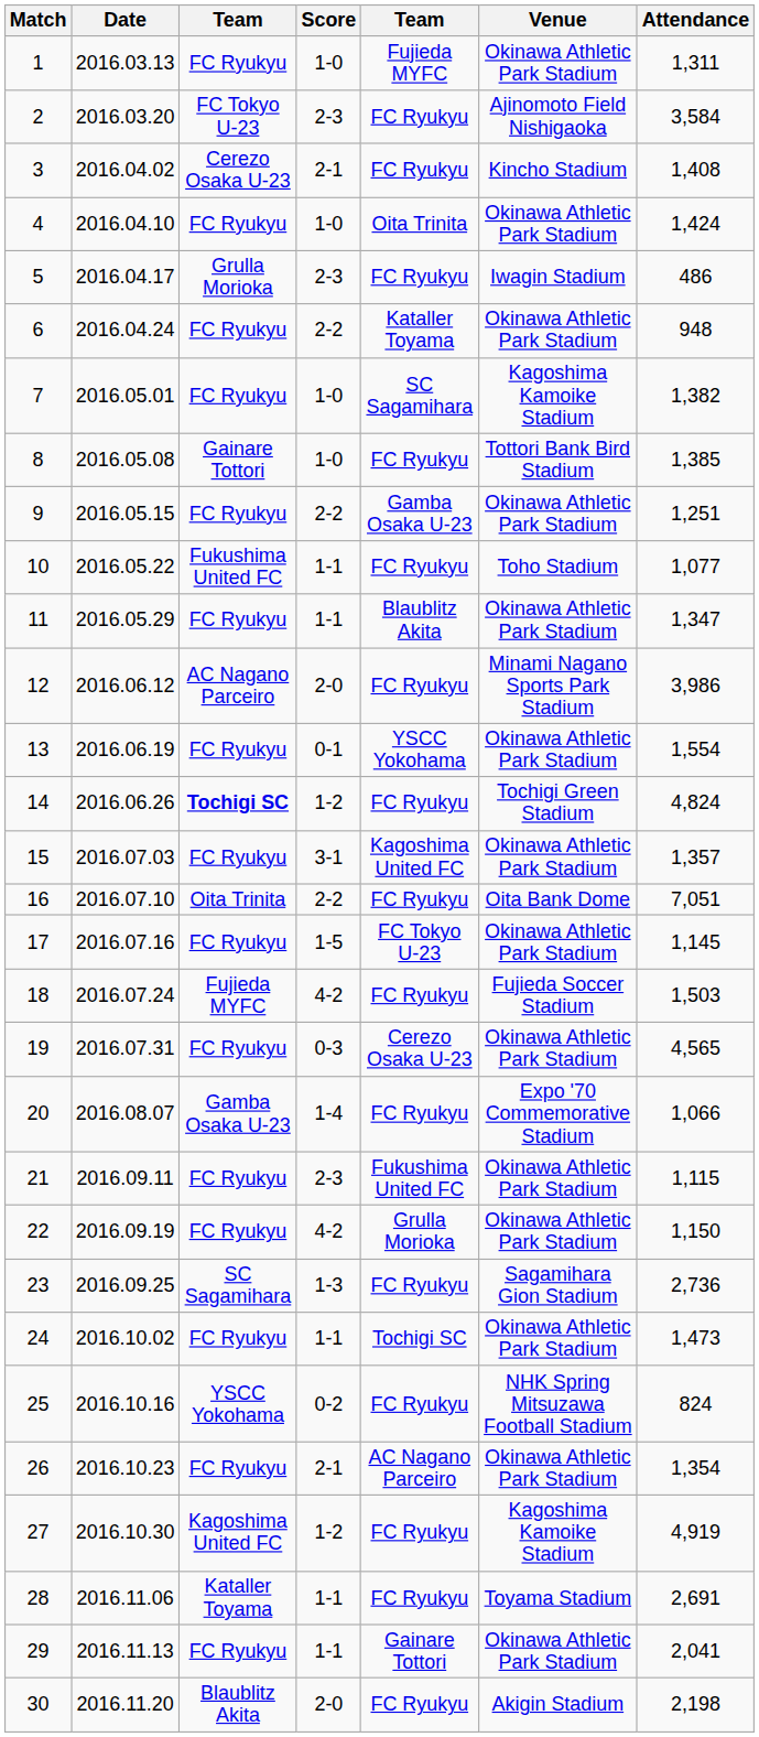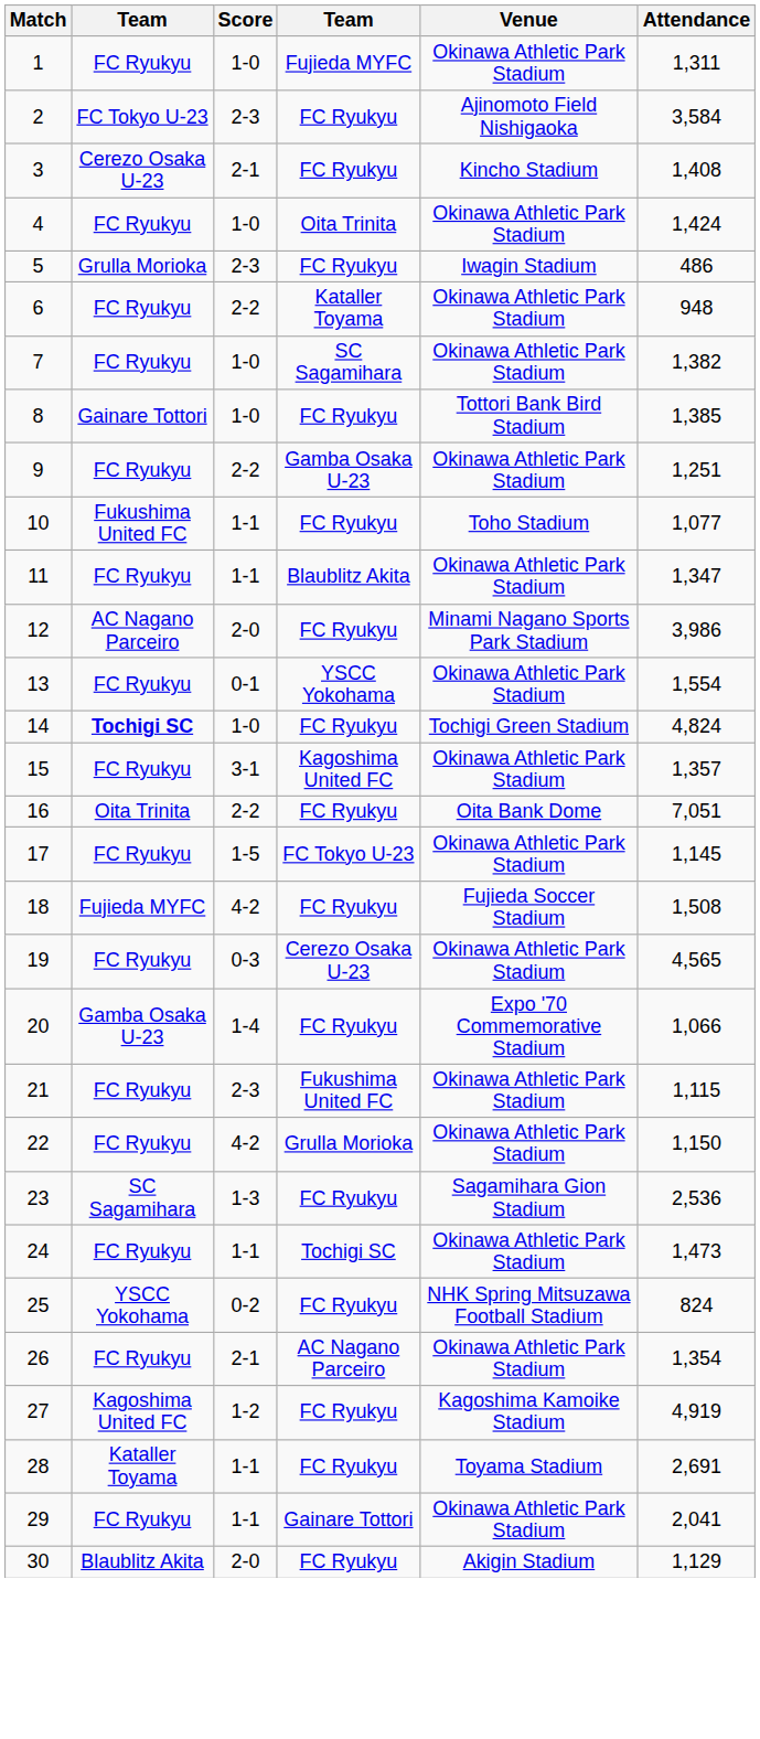- column: Date | 2016.03.13 | 2016.03.20 | 2016.04.02 | 2016.04.10 | 2016.04.17 | 2016.04.24 | 2016.05.01 | 2016.05.08 | 2016.05.15 | 2016.05.22 | 2016.05.29 | 2016.06.12 | 2016.06.19 | 2016.06.26 | 2016.07.03 | 2016.07.10 | 2016.07.16 | 2016.07.24 | 2016.07.31 | 2016.08.07 | 2016.09.11 | 2016.09.19 | 2016.09.25 | 2016.10.02 | 2016.10.16 | 2016.10.23 | 2016.10.30 | 2016.11.06 | 2016.11.13 | 2016.11.20
7 | Venue: Kagoshima Kamoike Stadium -> Okinawa Athletic Park Stadium
14 | Score: 1-2 -> 1-0
18 | Attendance: 1,503 -> 1,508
23 | Attendance: 2,736 -> 2,536
30 | Attendance: 2,198 -> 1,129
